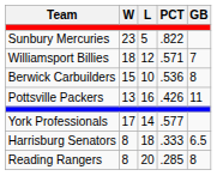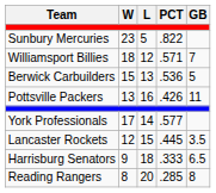Berwick Carbuilders | L: 10 -> 13
Berwick Carbuilders | GB: 8 -> 5
+ row: Lancaster Rockets | 12 | 15 | .445 | 3.5
Harrisburg Senators | W: 8 -> 9
